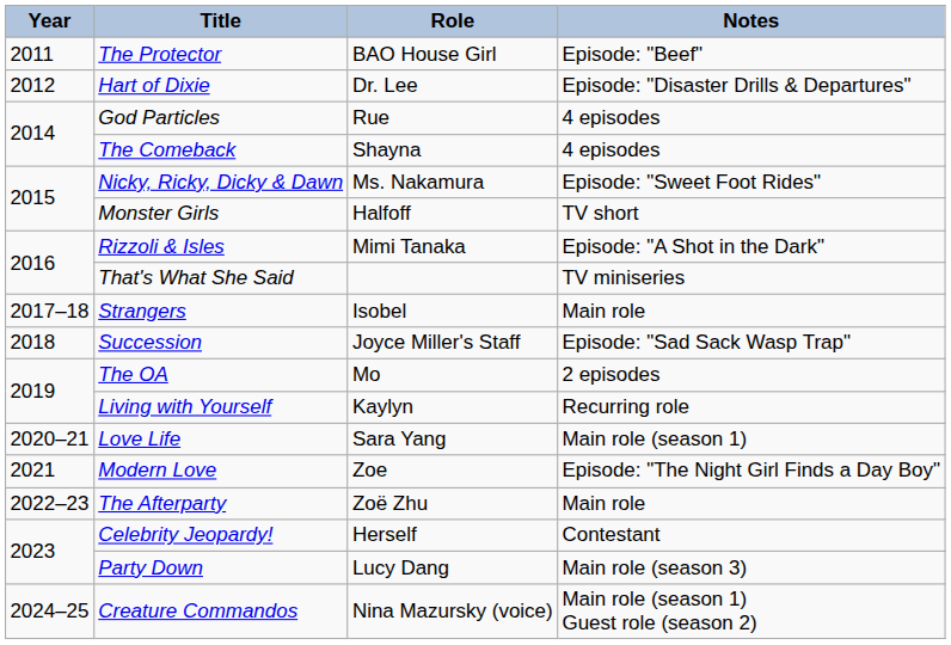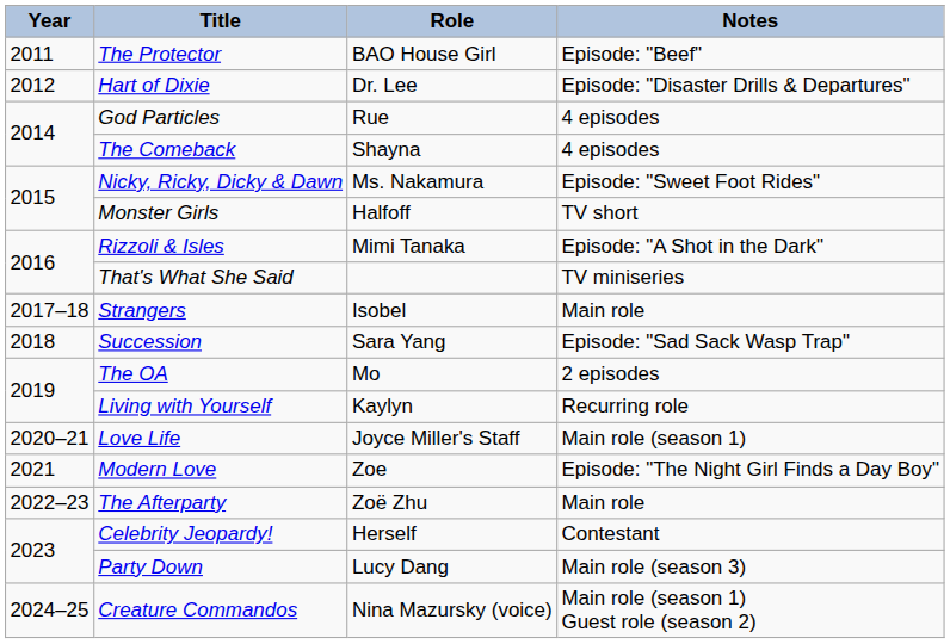Succession | Role: Joyce Miller's Staff -> Sara Yang
Love Life | Role: Sara Yang -> Joyce Miller's Staff
